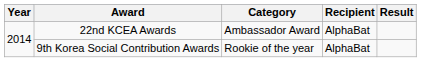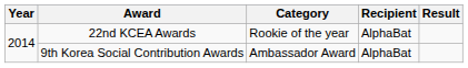22nd KCEA Awards | Category: Ambassador Award -> Rookie of the year
9th Korea Social Contribution Awards | Category: Rookie of the year -> Ambassador Award
